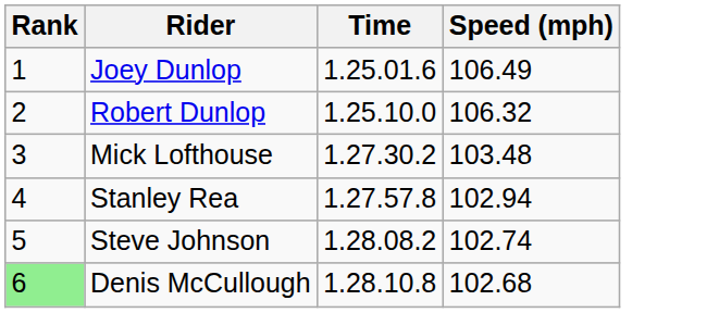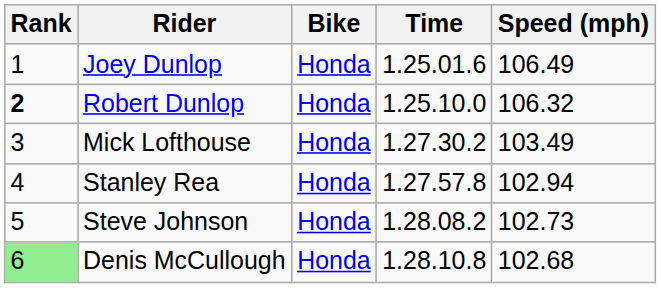+ column: Bike | Honda | Honda | Honda | Honda | Honda | Honda
Robert Dunlop | Rank: normal -> bold
Mick Lofthouse | Speed (mph): 103.48 -> 103.49
Steve Johnson | Speed (mph): 102.74 -> 102.73
